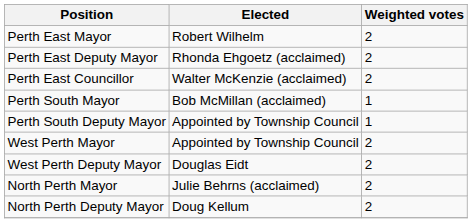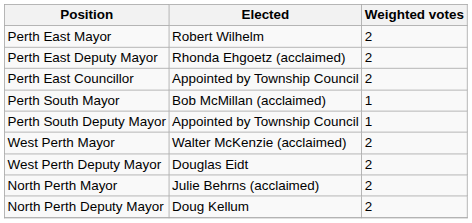Perth East Councillor | Elected: Walter McKenzie (acclaimed) -> Appointed by Township Council
West Perth Mayor | Elected: Appointed by Township Council -> Walter McKenzie (acclaimed)
